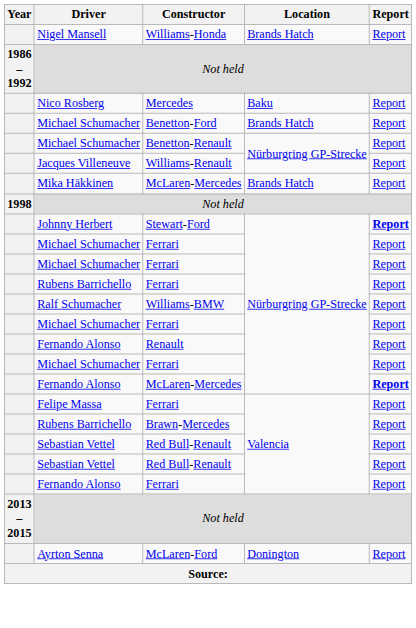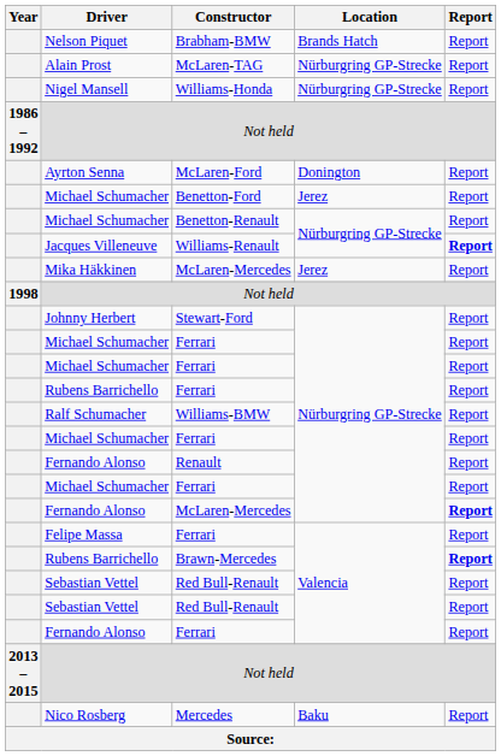+ row: Nelson Piquet | Brabham-BMW | Brands Hatch | Report
+ row: Alain Prost | McLaren-TAG | Nürburgring GP-Strecke | Report
Williams-Honda | Location: Brands Hatch -> Nürburgring GP-Strecke
rows swapped: McLaren-Ford <-> Mercedes
Benetton-Ford | Location: Brands Hatch -> Jerez
Williams-Renault | Report: normal -> bold
Mika Häkkinen / McLaren-Mercedes | Location: Brands Hatch -> Jerez
Stewart-Ford | Report: bold -> normal
Brawn-Mercedes | Report: normal -> bold
